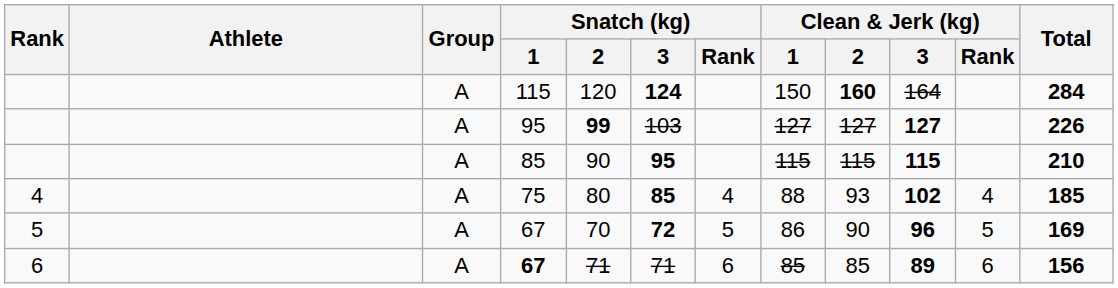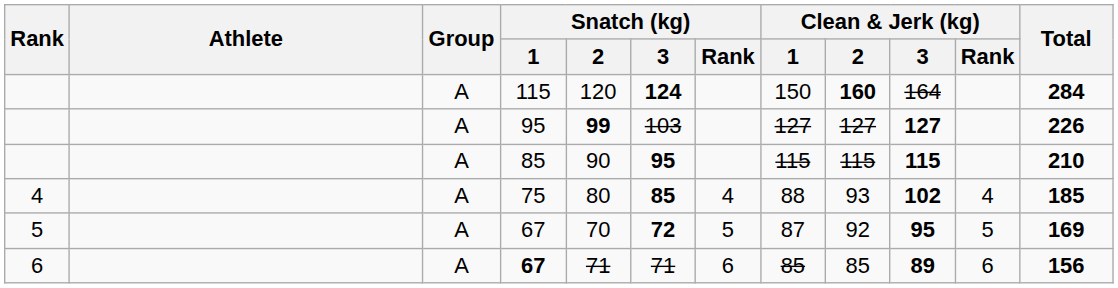5 / 67 | Clean & Jerk (kg) / 1: 86 -> 87
5 / 67 | Clean & Jerk (kg) / 2: 90 -> 92
5 / 67 | Clean & Jerk (kg) / 3: 96 -> 95
